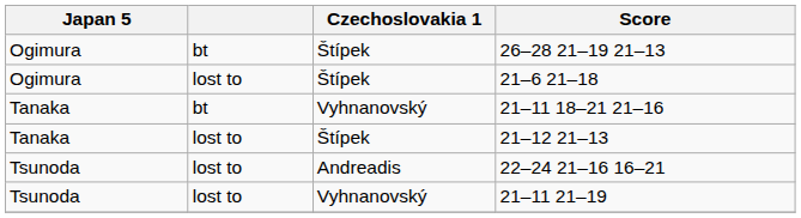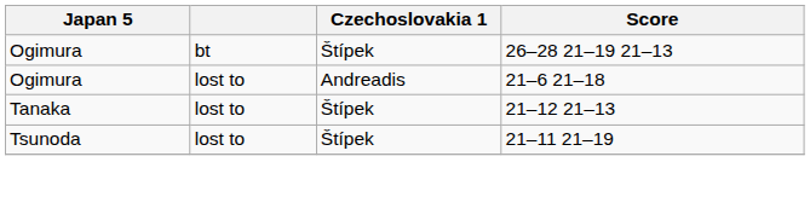21–6 21–18 | Czechoslovakia 1: Štípek -> Andreadis
- row: Tanaka | bt | Vyhnanovský | 21–11 18–21 21–16
- row: Tsunoda | lost to | Andreadis | 22–24 21–16 16–21
21–11 21–19 | Czechoslovakia 1: Vyhnanovský -> Štípek
